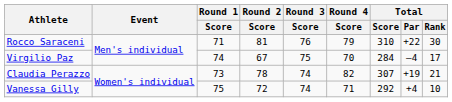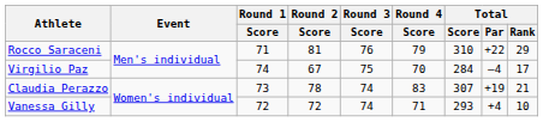Rocco Saraceni | Total / Rank: 30 -> 29
Claudia Perazzo | Round 4 / Score: 82 -> 83
Vanessa Gilly | Round 1 / Score: 75 -> 72
Vanessa Gilly | Total / Score: 292 -> 293
